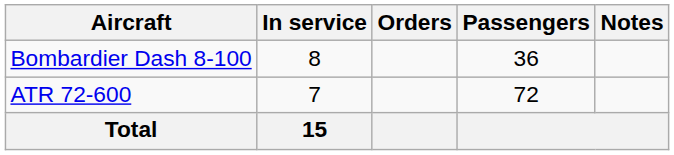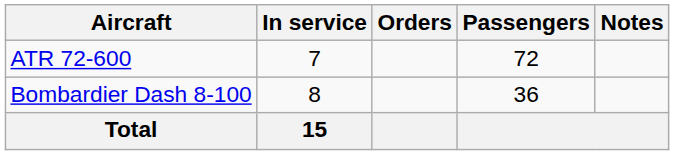rows swapped: ATR 72-600 <-> Bombardier Dash 8-100
